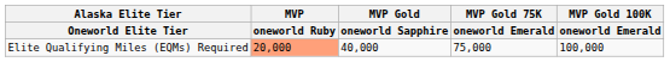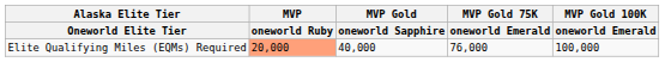Elite Qualifying Miles (EQMs) Required | MVP Gold 75K / oneworld Emerald: 75,000 -> 76,000
